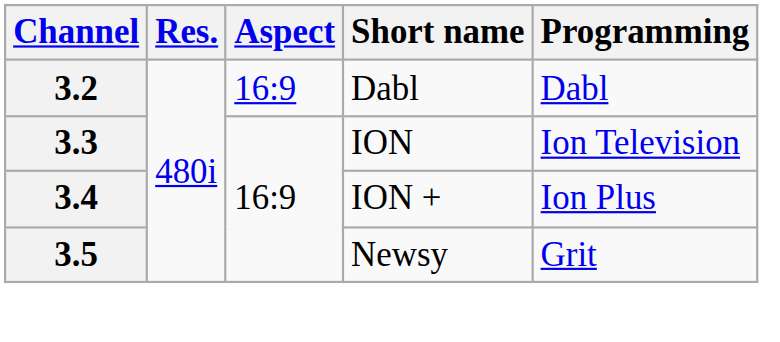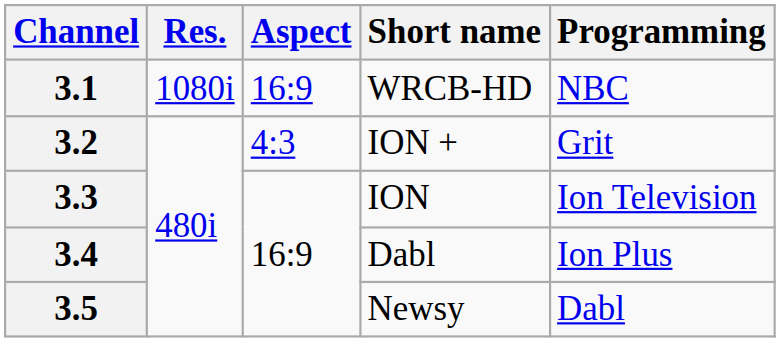+ row: 3.1 | 1080i | 16:9 | WRCB-HD | NBC
3.2 | Aspect: 16:9 -> 4:3
3.2 | Short name: Dabl -> ION +
3.2 | Programming: Dabl -> Grit
3.4 | Short name: ION + -> Dabl
3.5 | Programming: Grit -> Dabl
